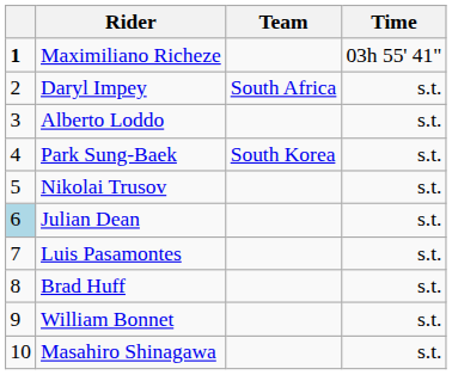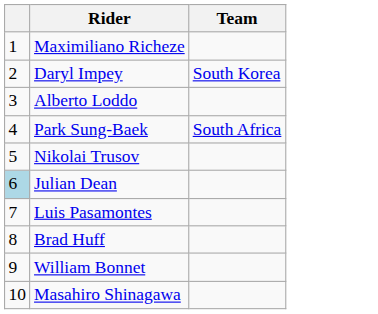- column: Time | 03h 55' 41" | s.t. | s.t. | s.t. | s.t. | s.t. | s.t. | s.t. | s.t. | s.t.
Maximiliano Richeze | column 1: bold -> normal
Daryl Impey | Team: South Africa -> South Korea
Park Sung-Baek | Team: South Korea -> South Africa
